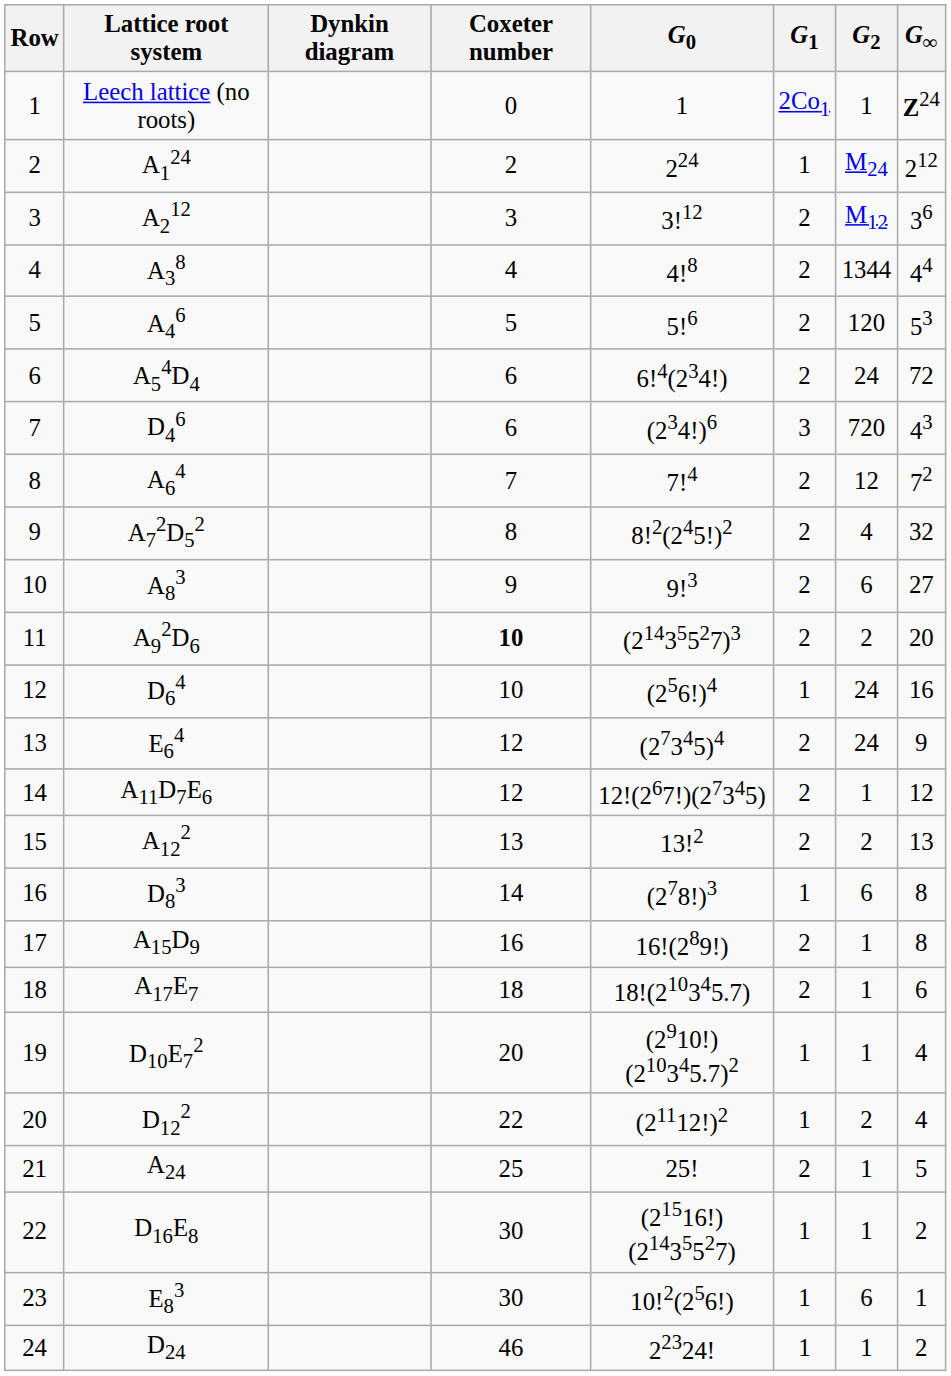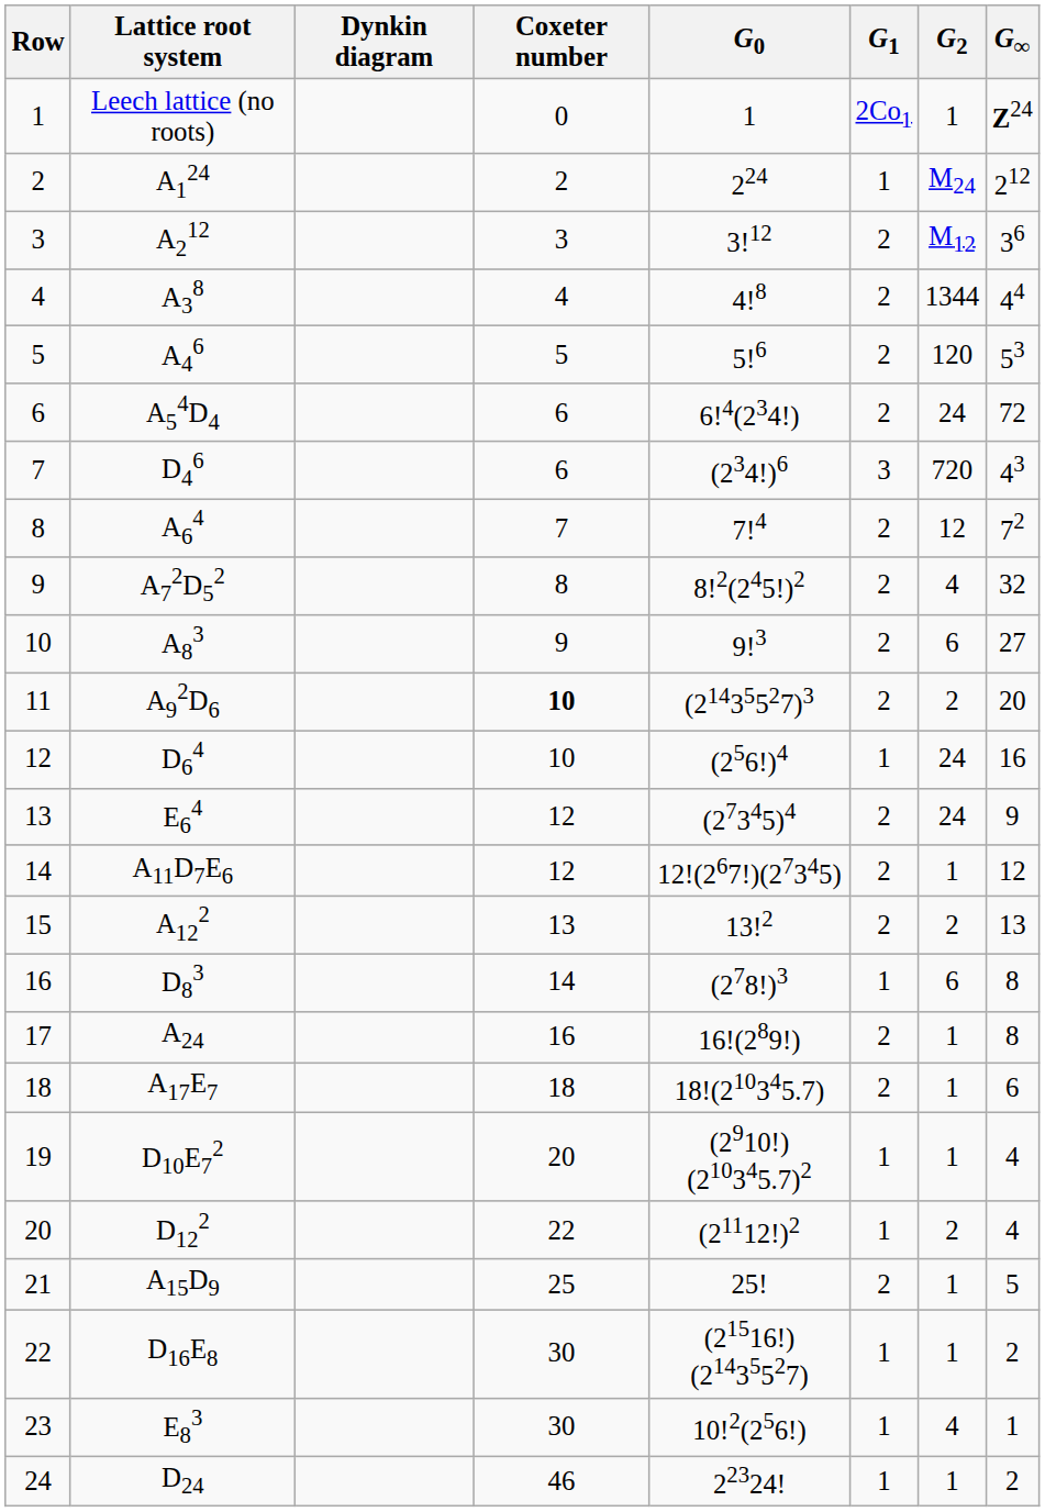17 | Lattice root system: A15D9 -> A24
21 | Lattice root system: A24 -> A15D9
23 | G2: 6 -> 4
